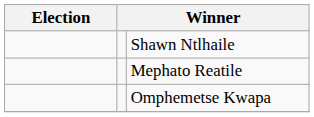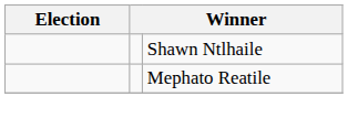- row: Omphemetse Kwapa
